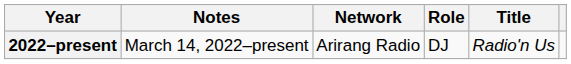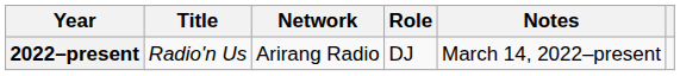columns swapped: Title <-> Notes
